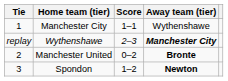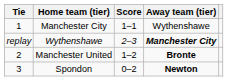Manchester United | Score: 0–2 -> 1–2
Spondon | Score: 1–2 -> 0–2
